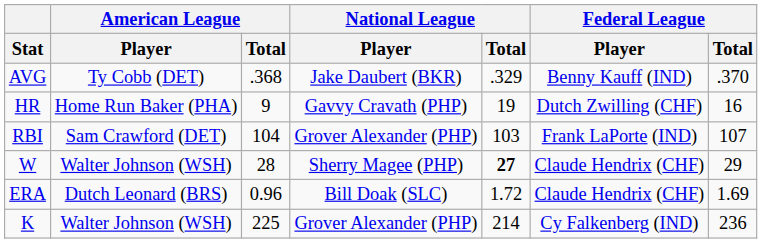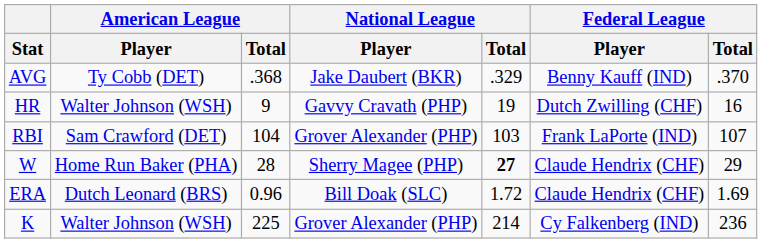HR | American League / Player: Home Run Baker (PHA) -> Walter Johnson (WSH)
W | American League / Player: Walter Johnson (WSH) -> Home Run Baker (PHA)
